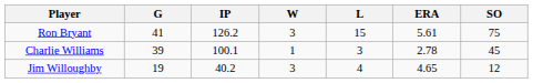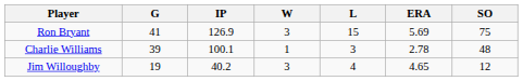Ron Bryant | IP: 126.2 -> 126.9
Ron Bryant | ERA: 5.61 -> 5.69
Charlie Williams | SO: 45 -> 48
